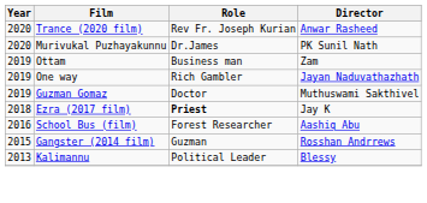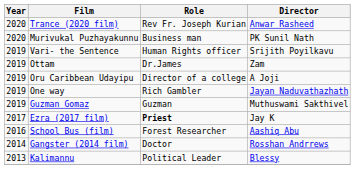Murivukal Puzhayakunnu | Role: Dr.James -> Business man
+ row: 2019 | Vari- the Sentence | Human Rights officer | Srijith Poyilkavu
Ottam | Role: Business man -> Dr.James
+ row: 2019 | Oru Caribbean Udayipu | Director of a college | A Joji
Guzman Gomaz | Role: Doctor -> Guzman
Ezra (2017 film) | Year: 2018 -> 2017
Gangster (2014 film) | Year: 2015 -> 2014
Gangster (2014 film) | Role: Guzman -> Doctor
